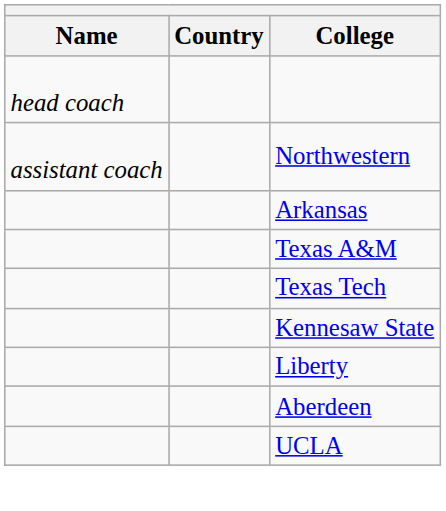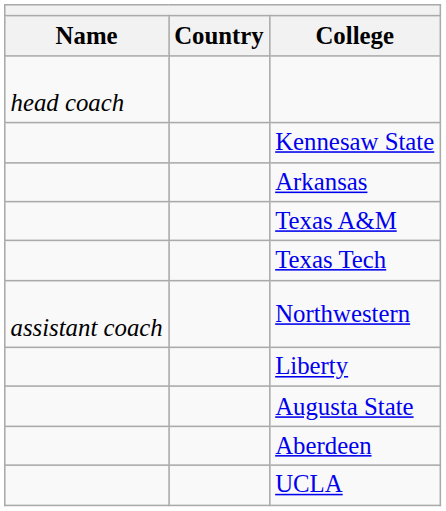rows swapped: Northwestern <-> Kennesaw State
+ row: Augusta State
